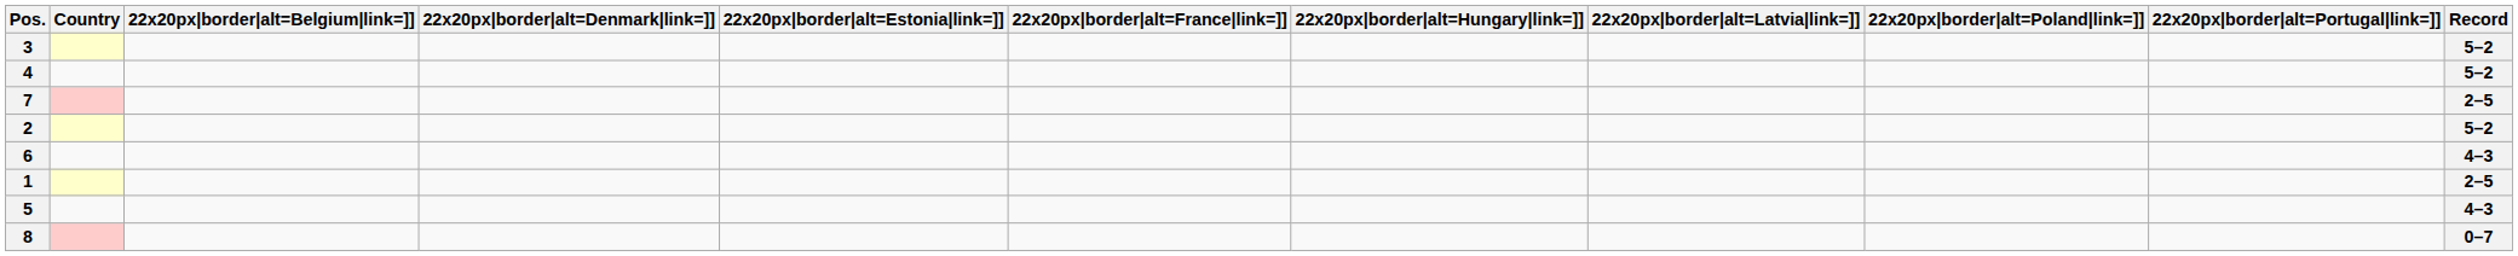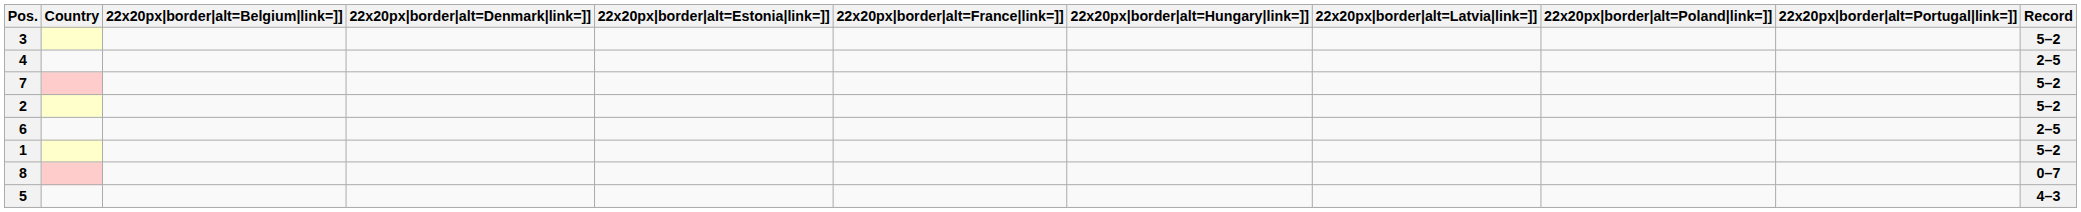4 | Record: 5–2 -> 2–5
7 | Record: 2–5 -> 5–2
6 | Record: 4–3 -> 2–5
1 | Record: 2–5 -> 5–2
rows swapped: 5 <-> 8
